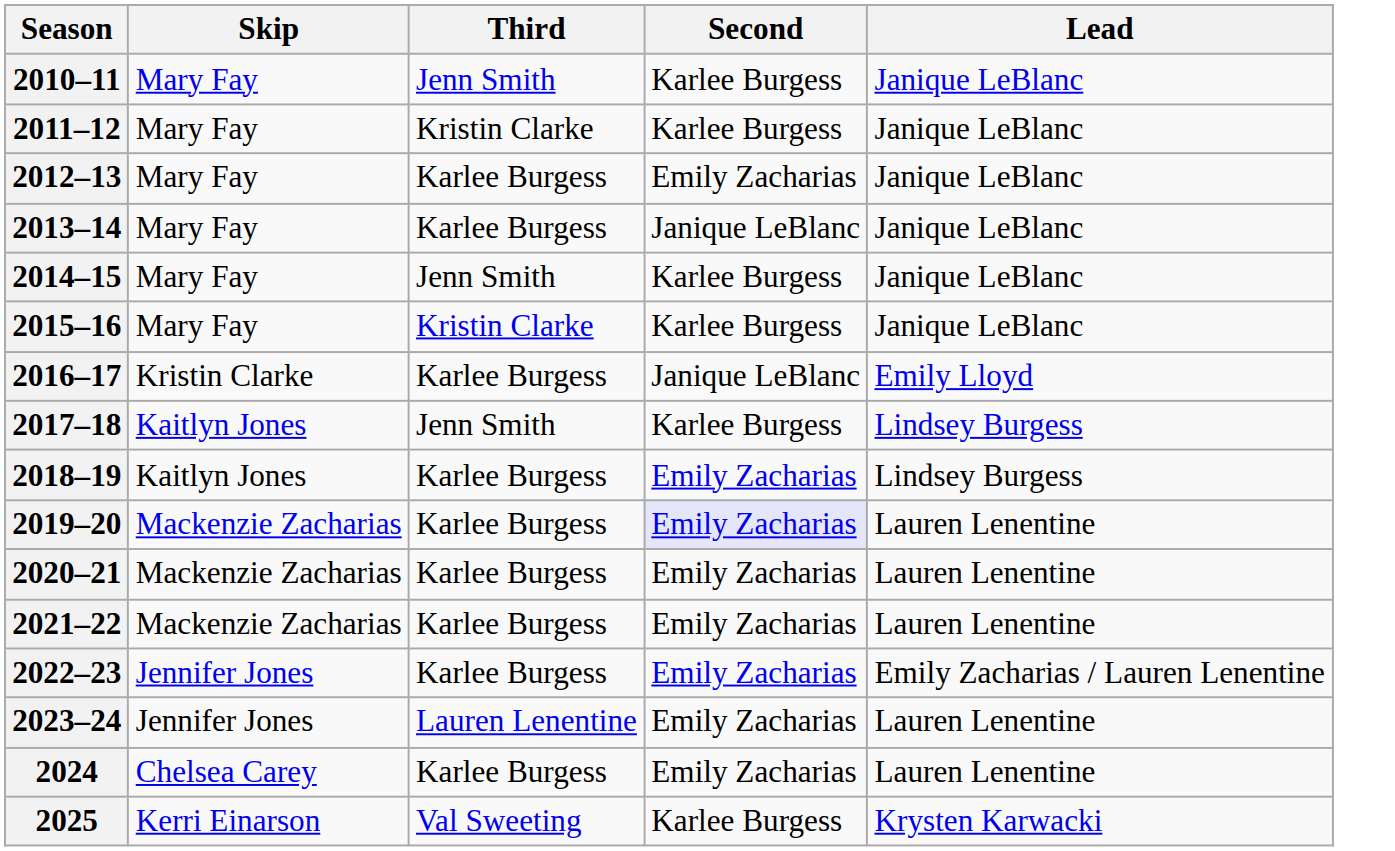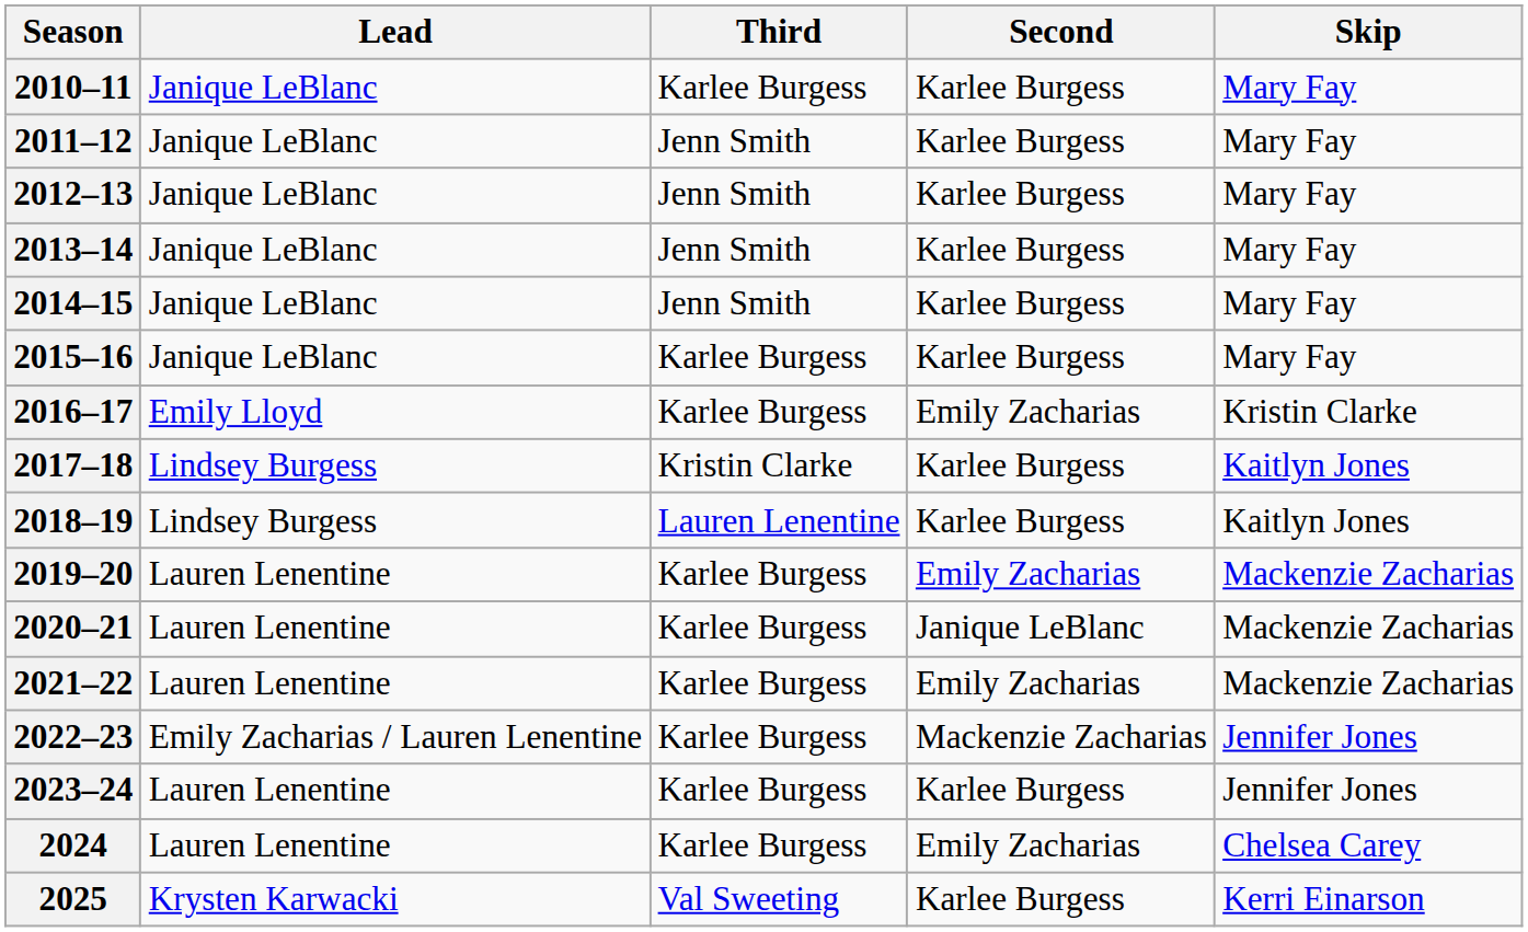columns swapped: Skip <-> Lead
2010–11 | Third: Jenn Smith -> Karlee Burgess
2011–12 | Third: Kristin Clarke -> Jenn Smith
2012–13 | Third: Karlee Burgess -> Jenn Smith
2012–13 | Second: Emily Zacharias -> Karlee Burgess
2013–14 | Third: Karlee Burgess -> Jenn Smith
2013–14 | Second: Janique LeBlanc -> Karlee Burgess
2015–16 | Third: Kristin Clarke -> Karlee Burgess
2016–17 | Second: Janique LeBlanc -> Emily Zacharias
2017–18 | Third: Jenn Smith -> Kristin Clarke
2018–19 | Third: Karlee Burgess -> Lauren Lenentine
2018–19 | Second: Emily Zacharias -> Karlee Burgess
2019–20 | Second: lavender background -> no background
2020–21 | Second: Emily Zacharias -> Janique LeBlanc
2022–23 | Second: Emily Zacharias -> Mackenzie Zacharias
2023–24 | Third: Lauren Lenentine -> Karlee Burgess
2023–24 | Second: Emily Zacharias -> Karlee Burgess
